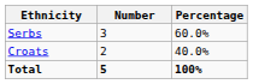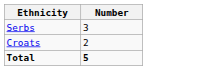- column: Percentage | 60.0% | 40.0% | 100%
